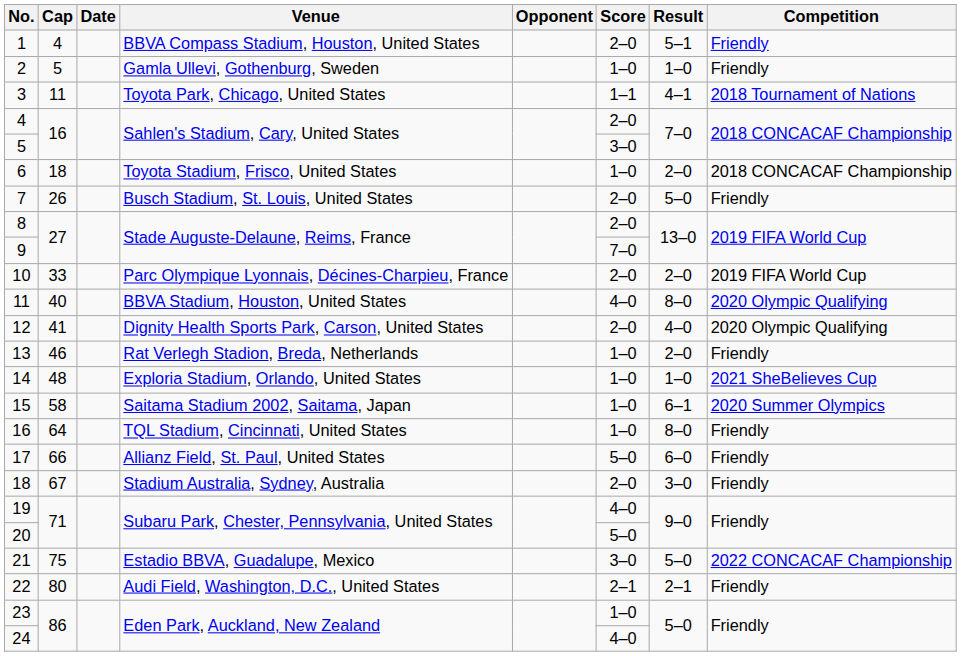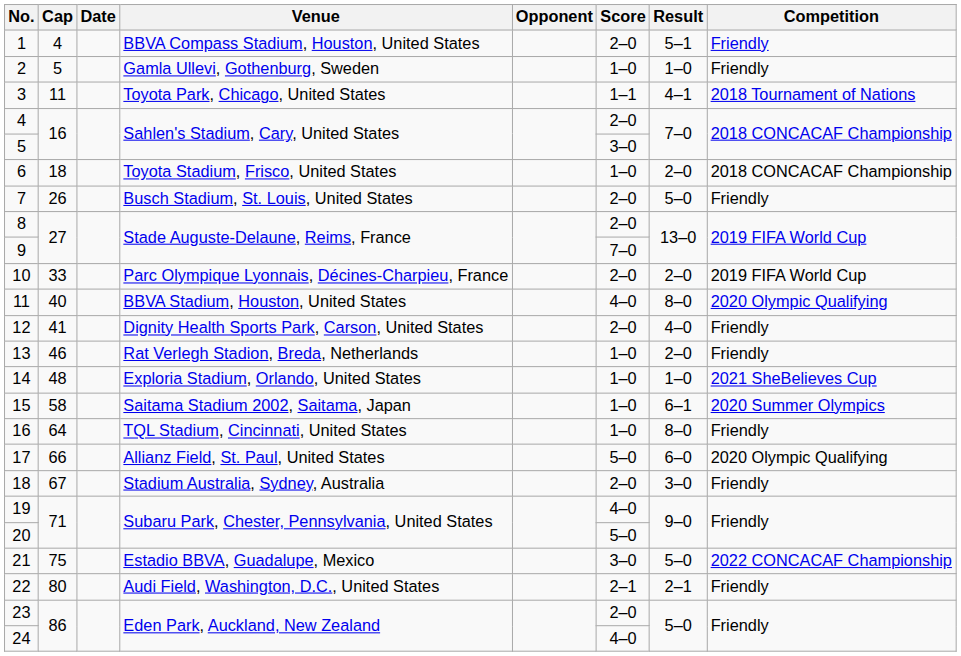12 | Competition: 2020 Olympic Qualifying -> Friendly
17 | Competition: Friendly -> 2020 Olympic Qualifying
23 | Score: 1–0 -> 2–0
